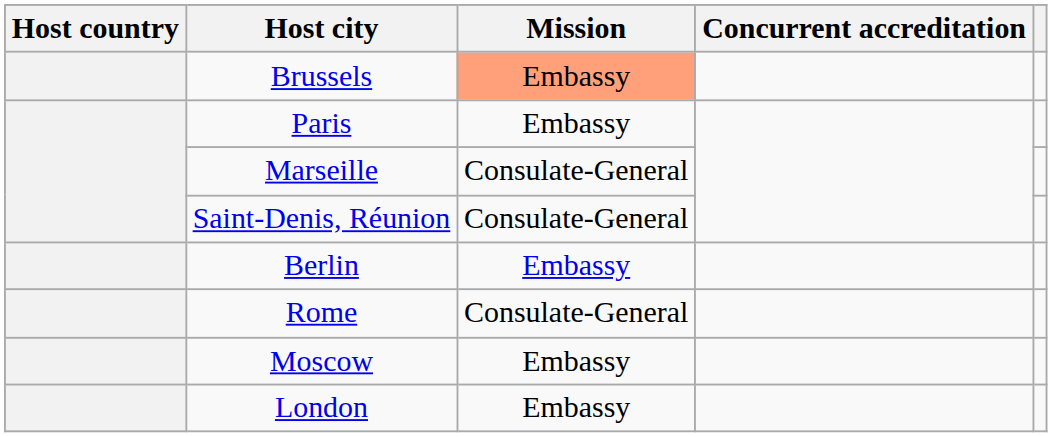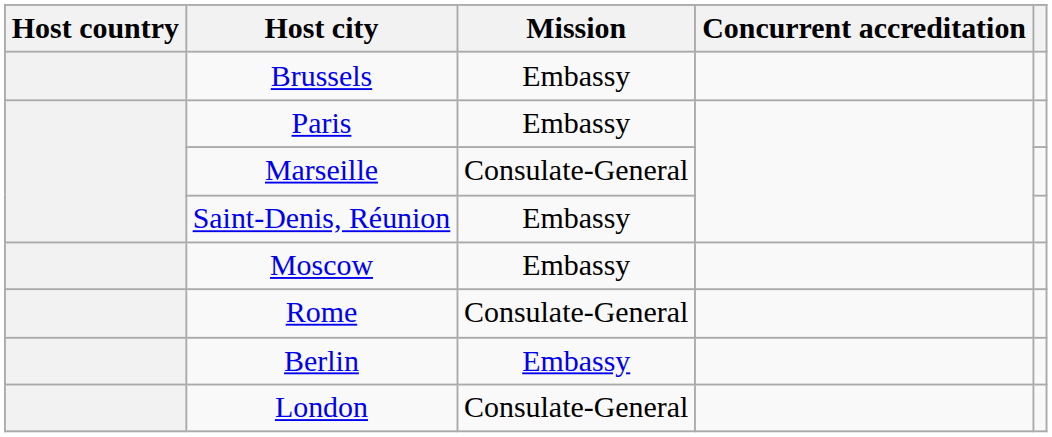Brussels | Mission: lightsalmon background -> no background
Saint-Denis, Réunion | Mission: Consulate-General -> Embassy
rows swapped: Berlin <-> Moscow
London | Mission: Embassy -> Consulate-General
